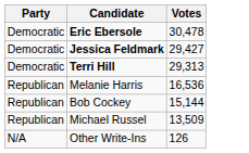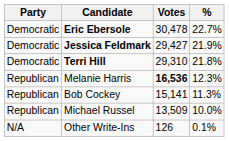+ column: % | 22.7% | 21.9% | 21.8% | 12.3% | 11.3% | 10.0% | 0.1%
Terri Hill | Votes: 29,313 -> 29,310
Melanie Harris | Votes: normal -> bold
Bob Cockey | Votes: 15,144 -> 15,141
